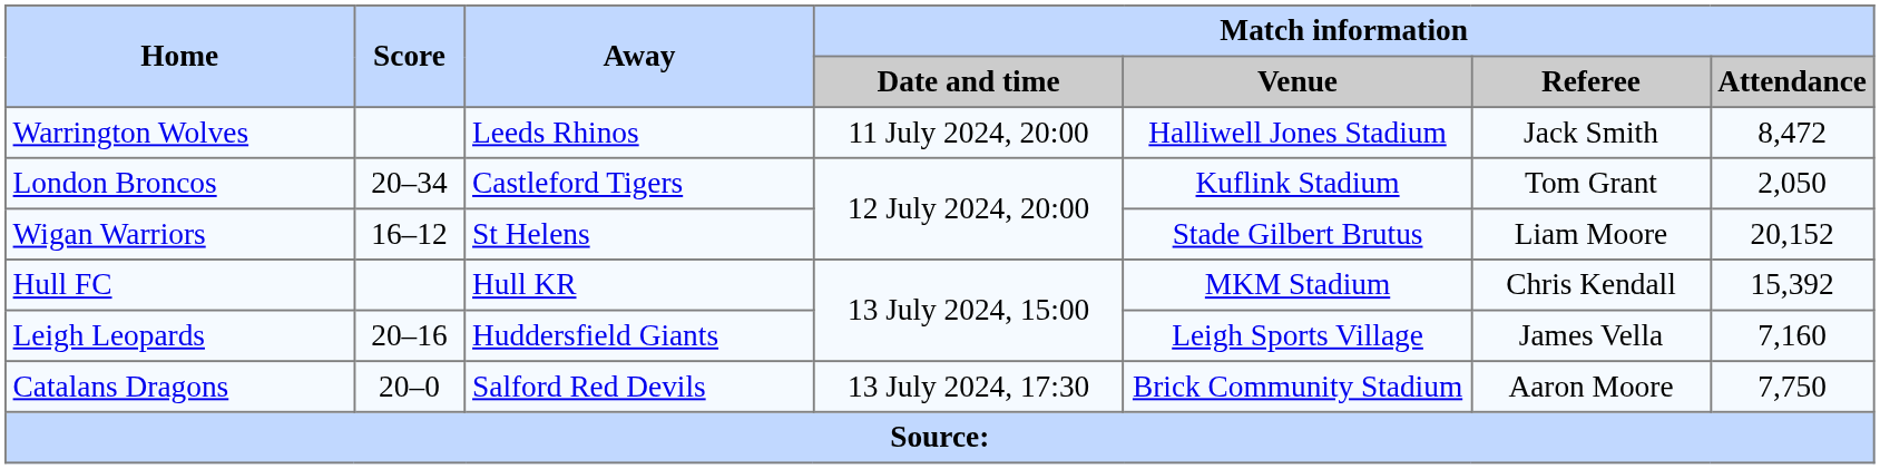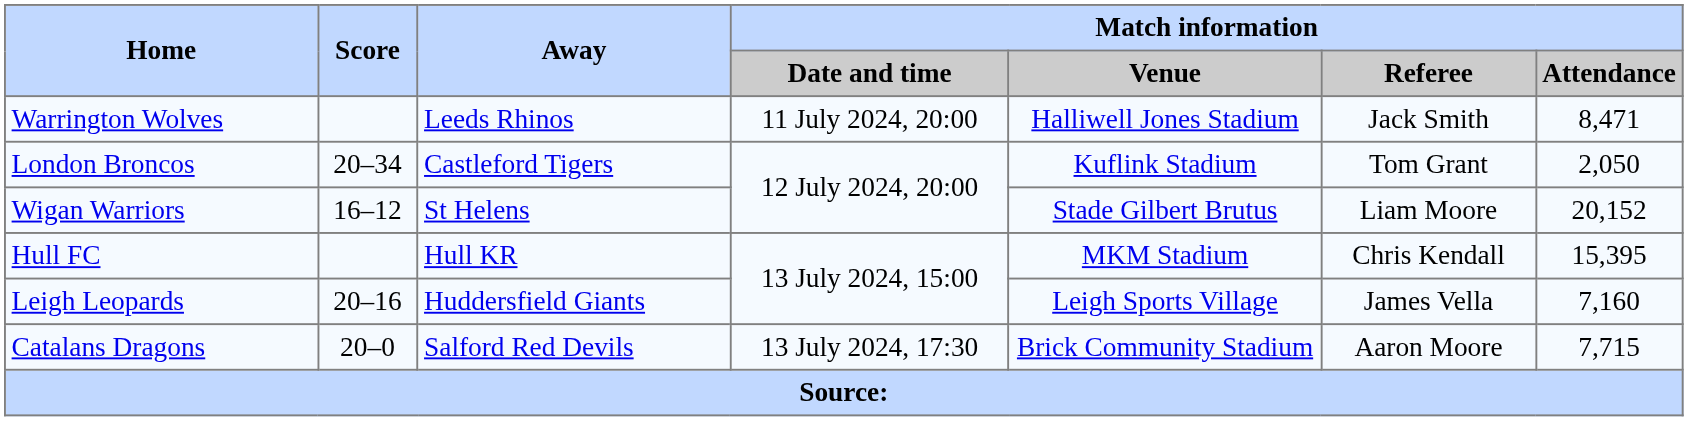Warrington Wolves | Match information / Attendance: 8,472 -> 8,471
Hull FC | Match information / Attendance: 15,392 -> 15,395
Catalans Dragons | Match information / Attendance: 7,750 -> 7,715
